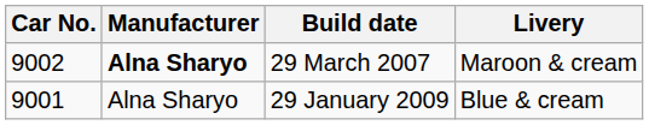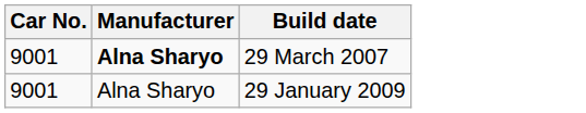- column: Livery | Maroon & cream | Blue & cream
29 March 2007 | Car No.: 9002 -> 9001
